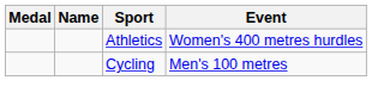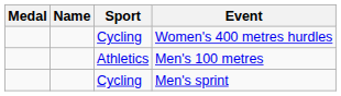Women's 400 metres hurdles | Sport: Athletics -> Cycling
Men's 100 metres | Sport: Cycling -> Athletics
+ row: Cycling | Men's sprint
